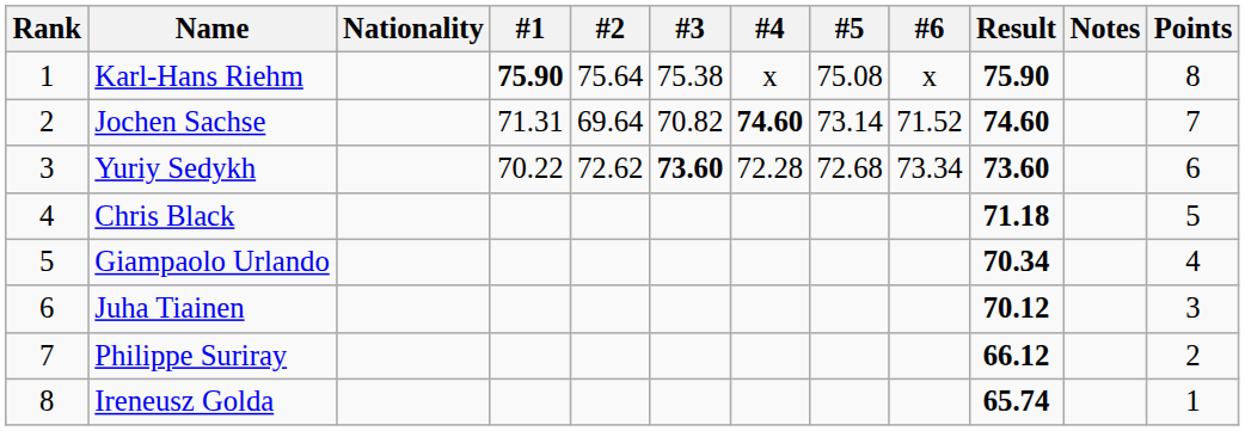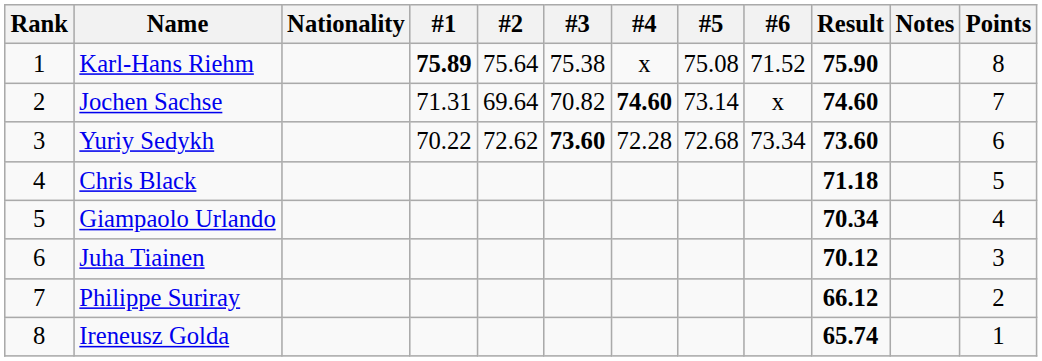Karl-Hans Riehm | #1: 75.90 -> 75.89
Karl-Hans Riehm | #6: x -> 71.52
Jochen Sachse | #6: 71.52 -> x
